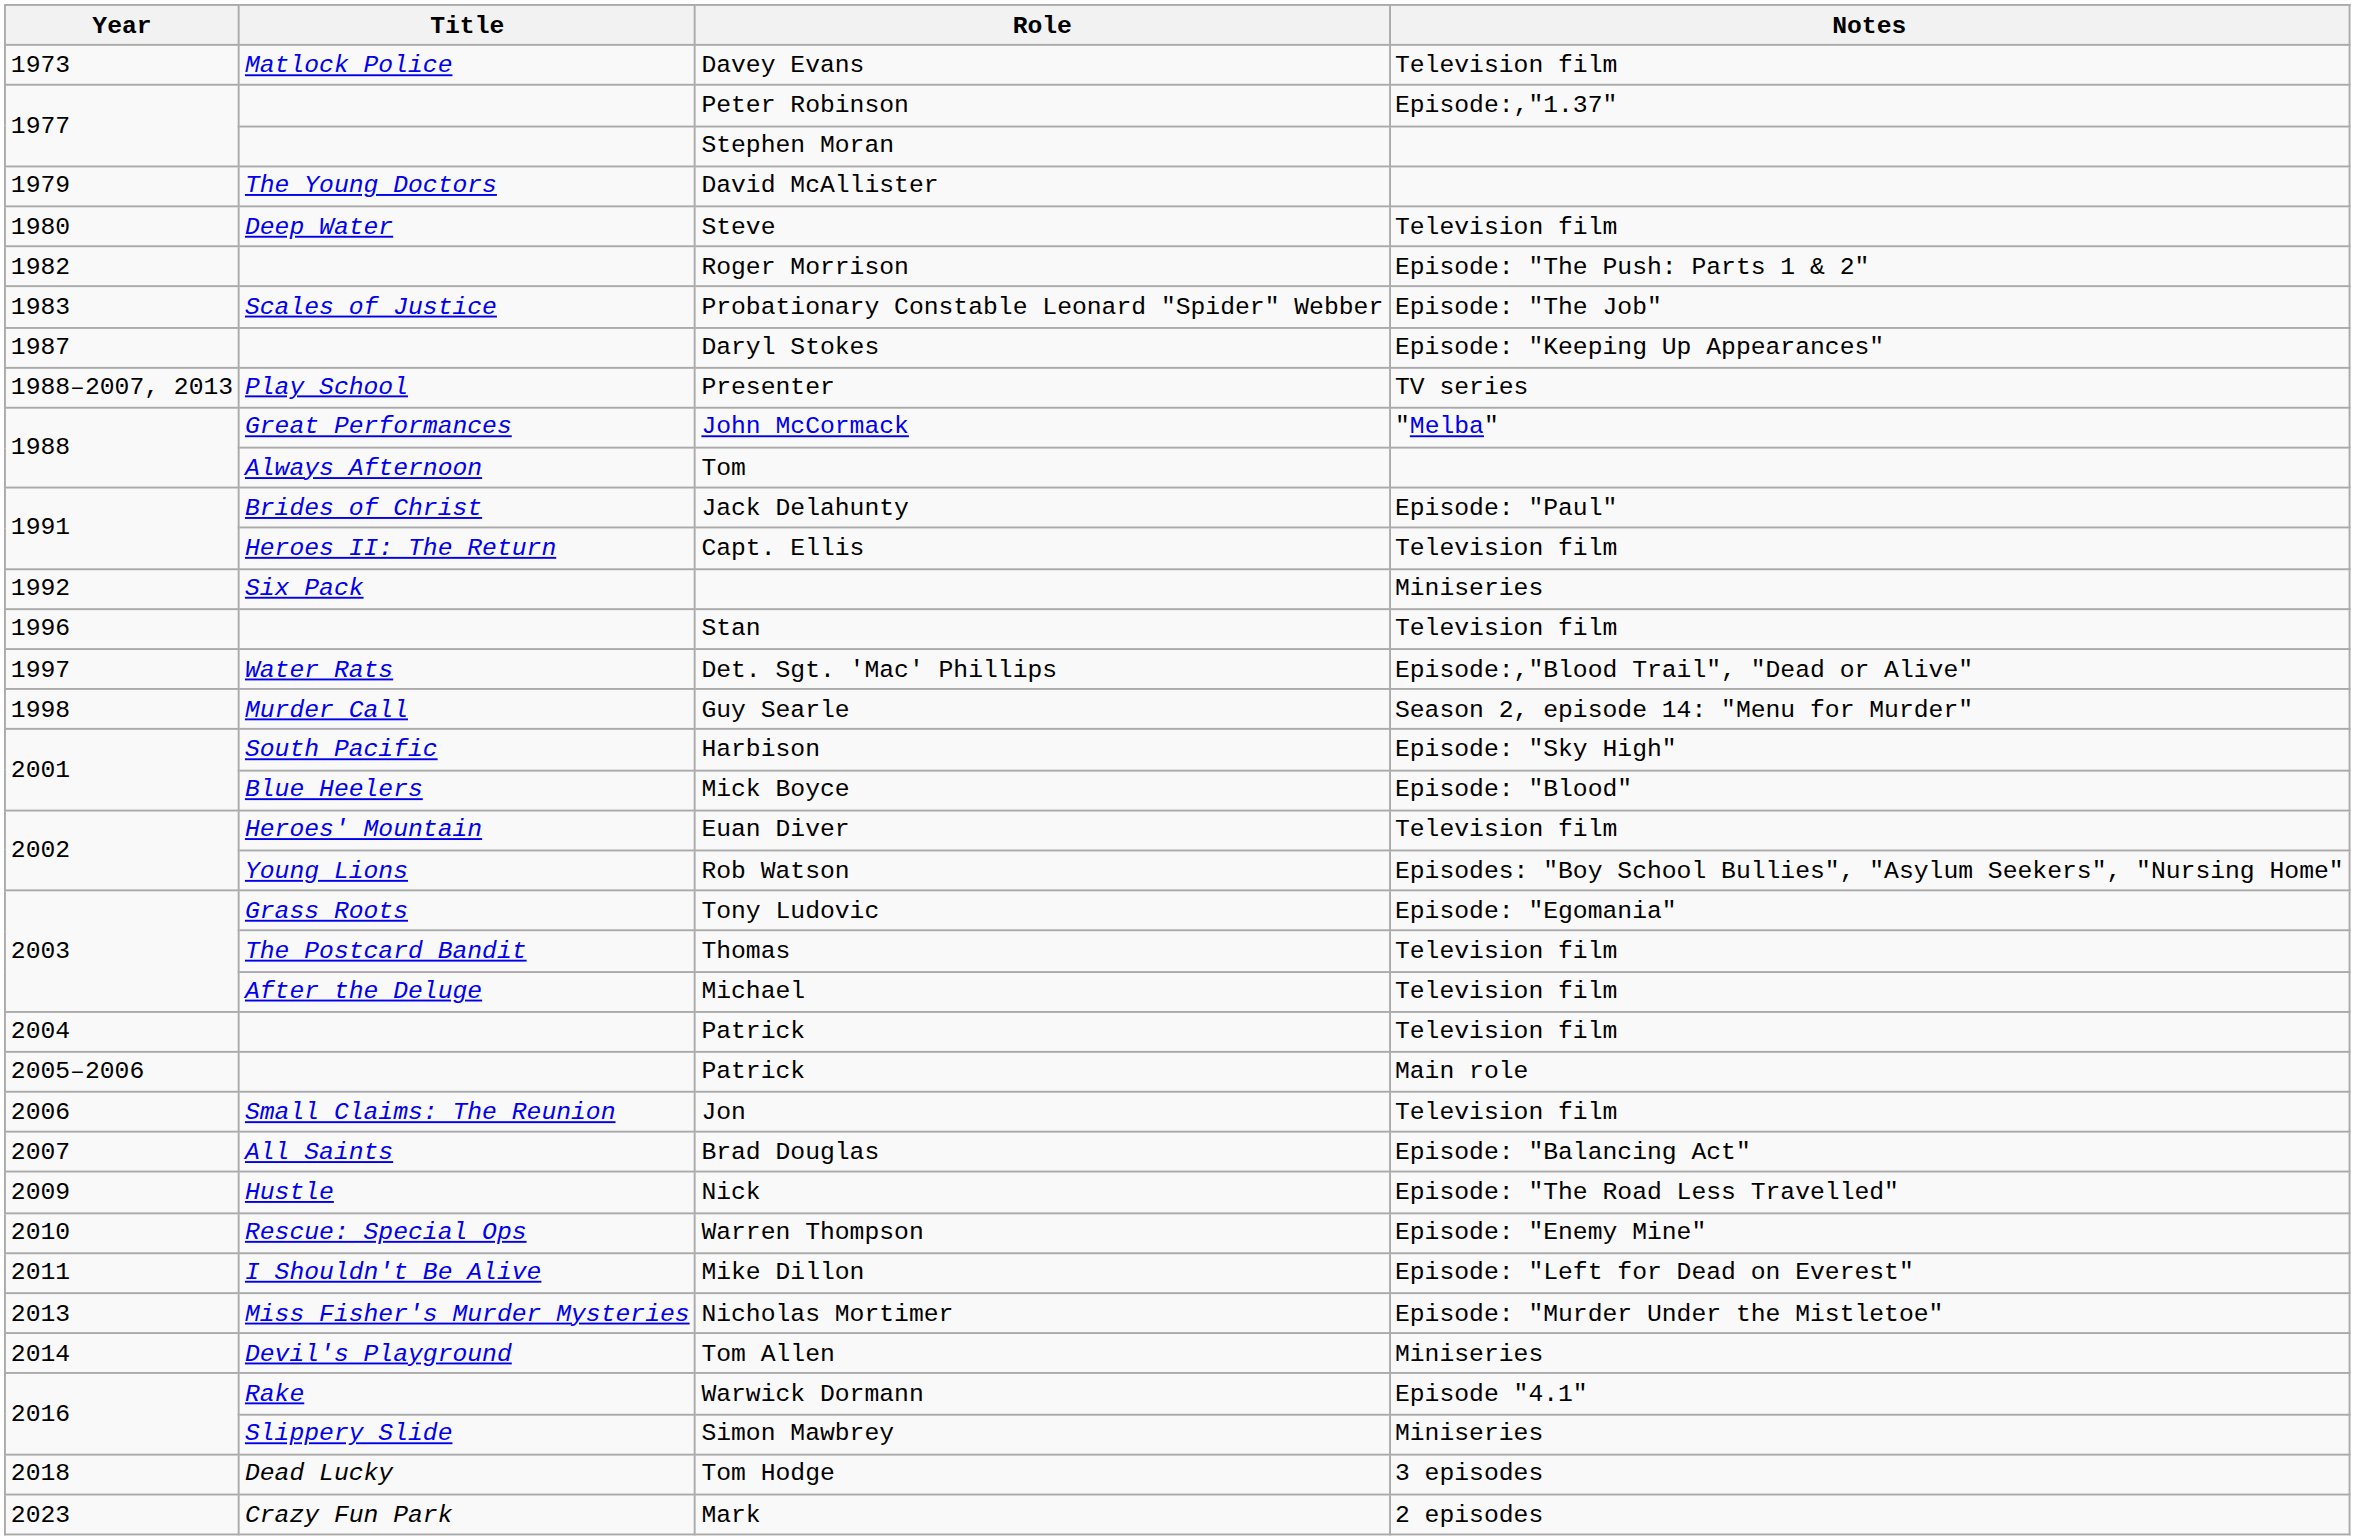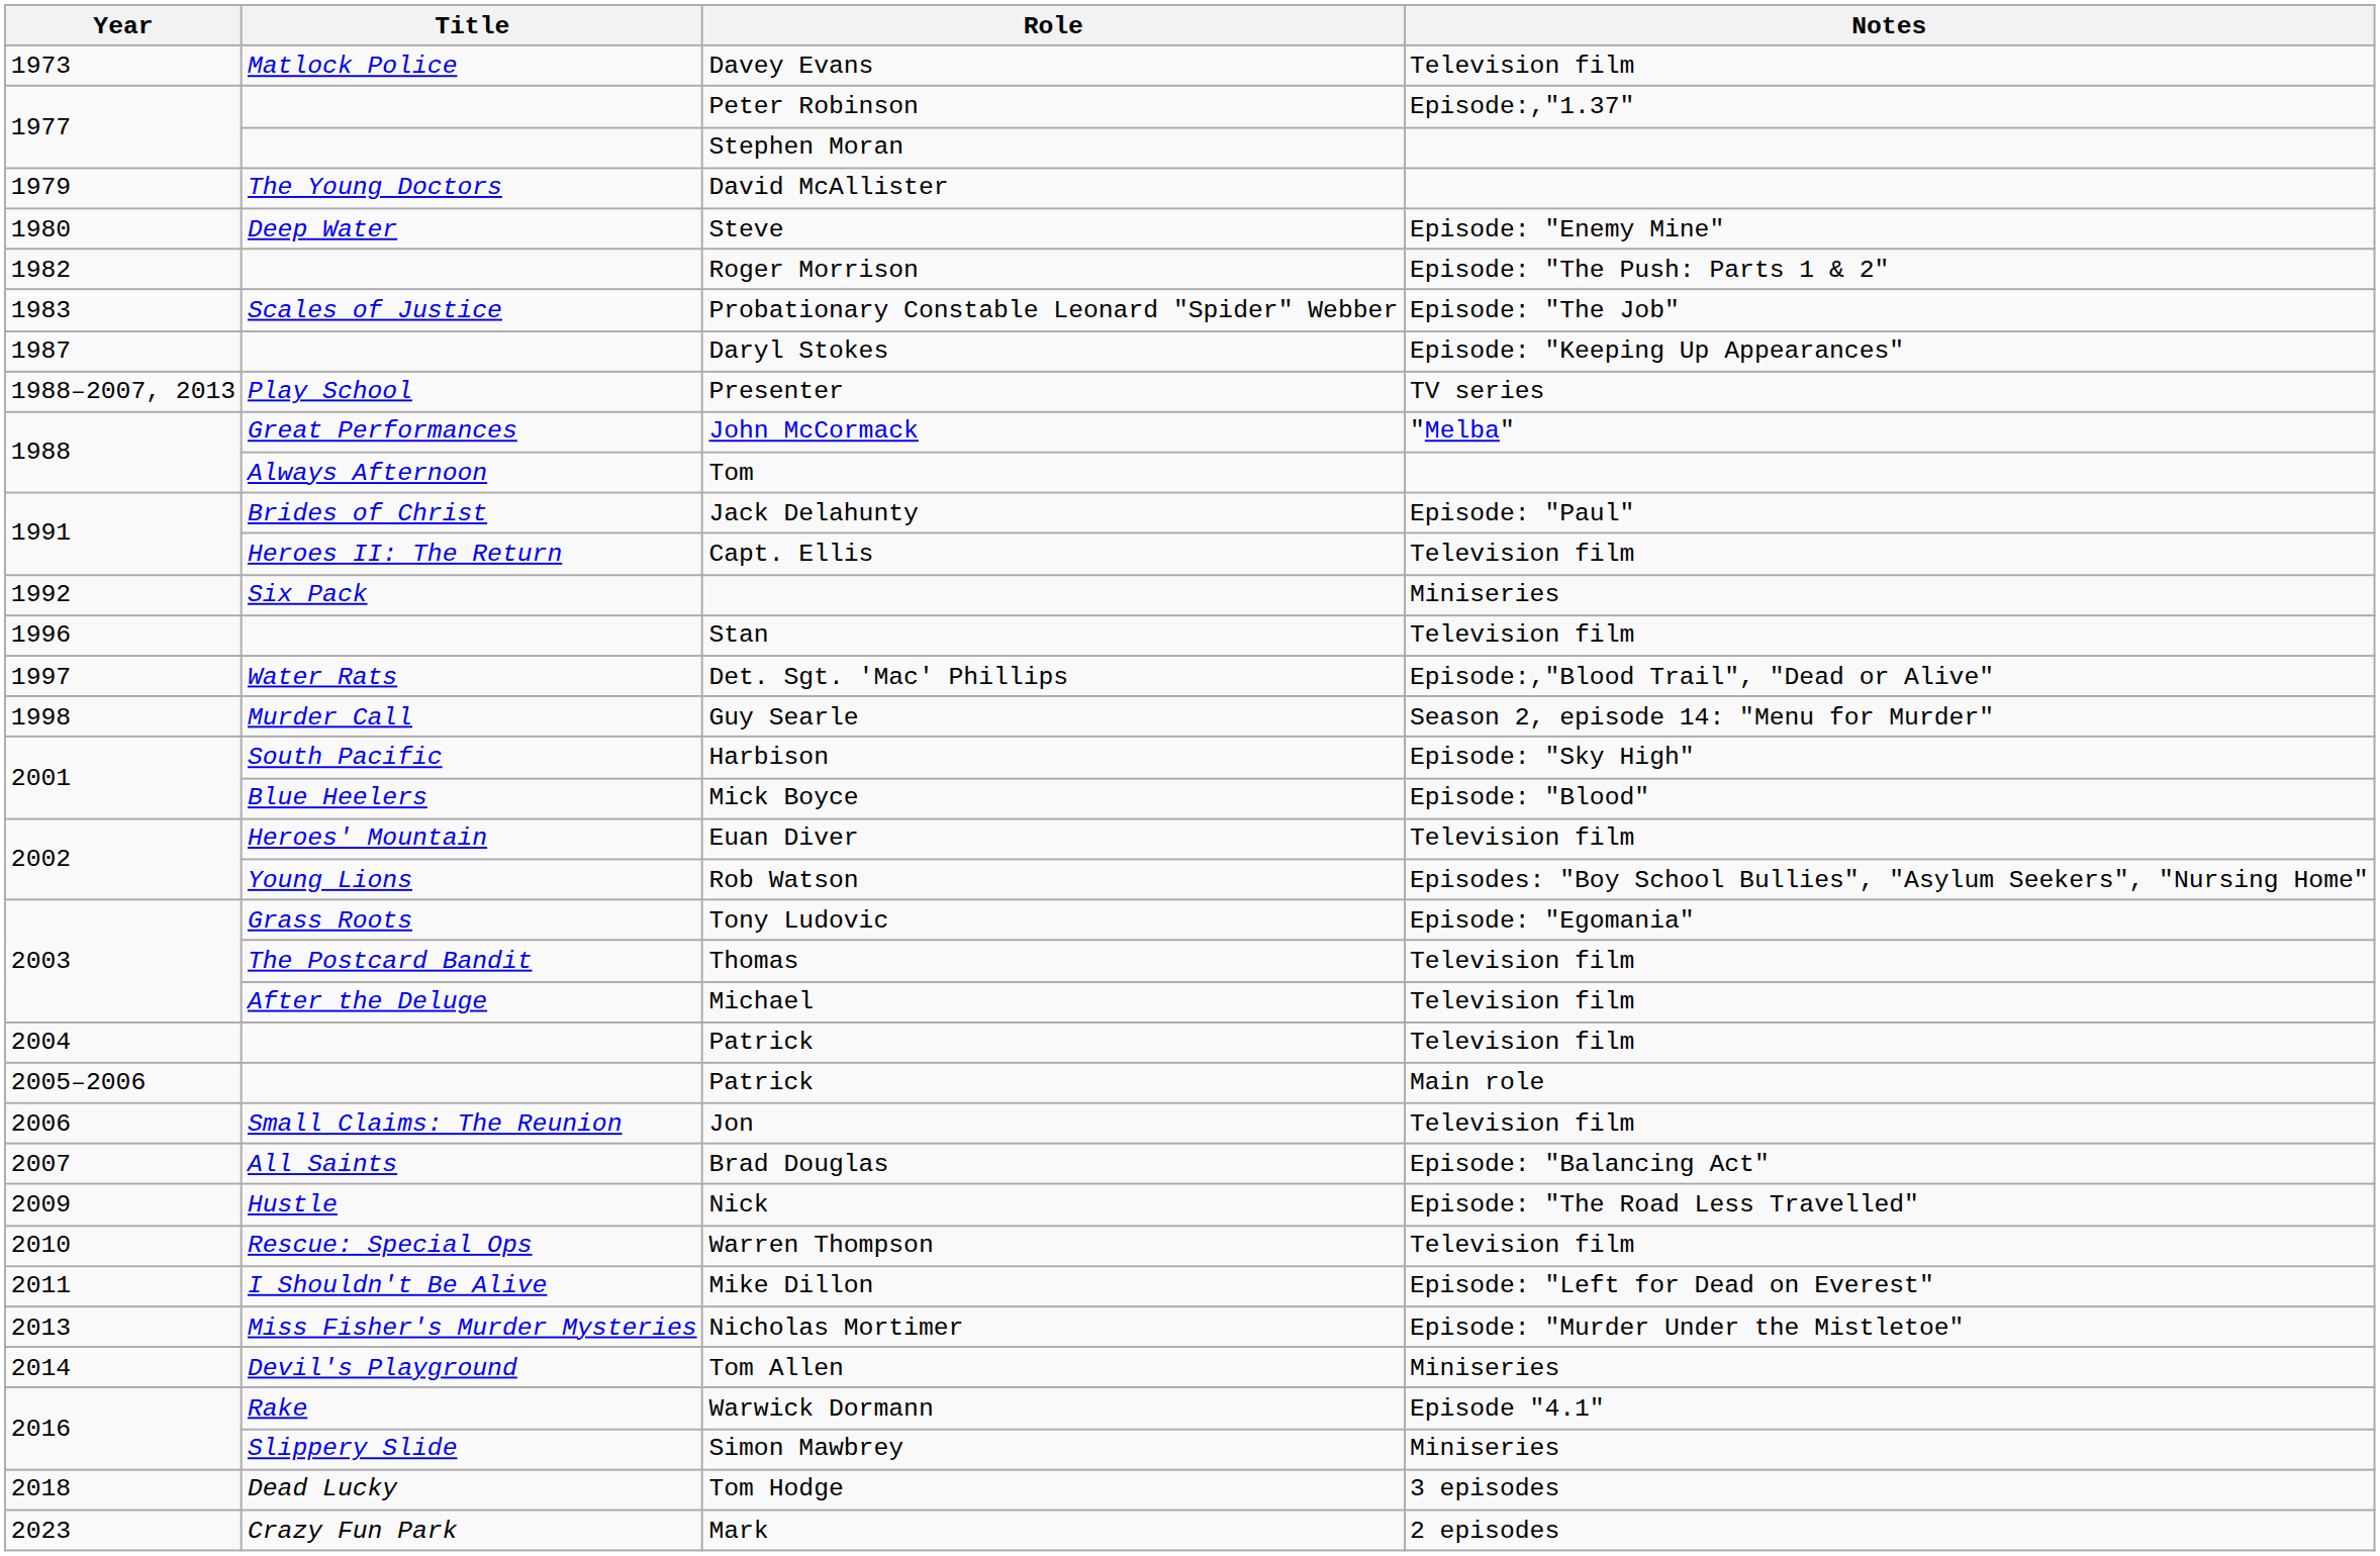Steve | Notes: Television film -> Episode: "Enemy Mine"
Warren Thompson | Notes: Episode: "Enemy Mine" -> Television film
